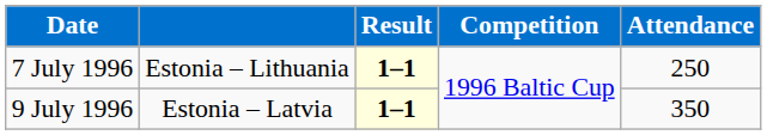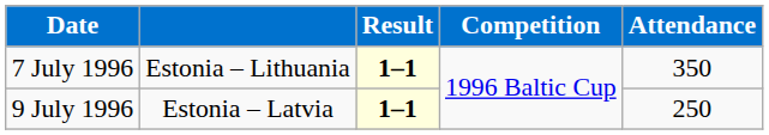7 July 1996 | Attendance: 250 -> 350
9 July 1996 | Attendance: 350 -> 250
